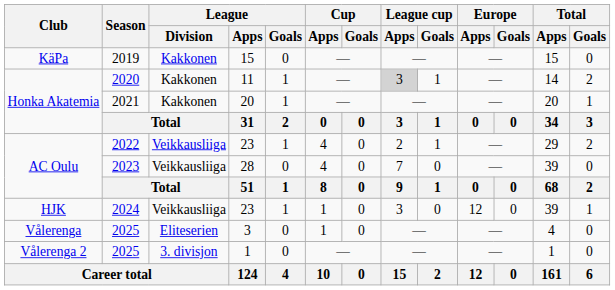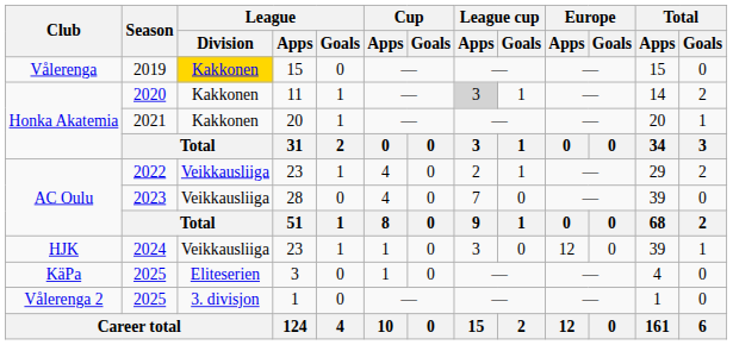2019 | Club: KäPa -> Vålerenga
2019 | League / Division: no background -> gold background
2025 / 3 | Club: Vålerenga -> KäPa
